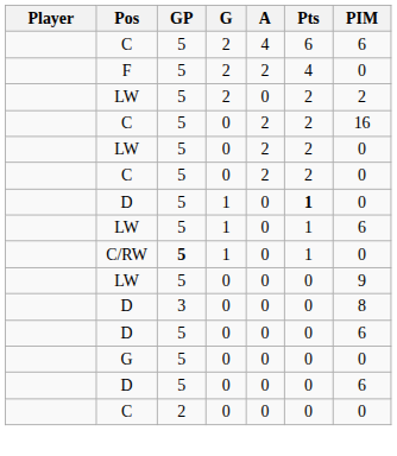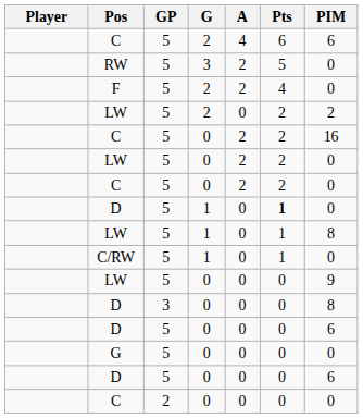+ row: RW | 5 | 3 | 2 | 5 | 0
LW / 1 | PIM: 6 -> 8
C/RW | GP: bold -> normal
